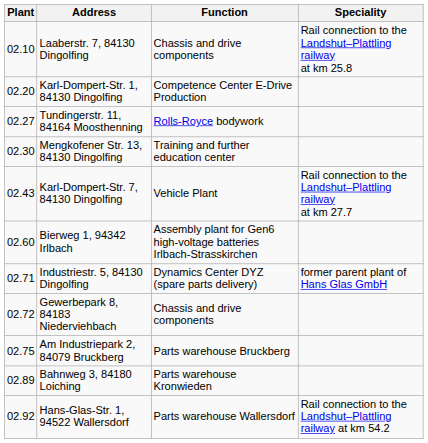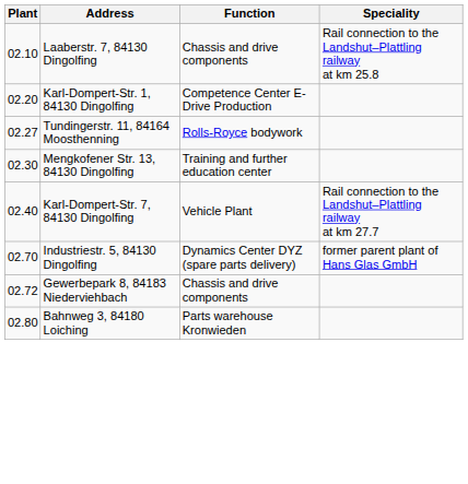Karl-Dompert-Str. 7, 84130 Dingolfing | Plant: 02.43 -> 02.40
- row: 02.60 | Bierweg 1, 94342 Irlbach | Assembly plant for Gen6 high-voltage batteries Irlbach-Strasskirchen
Industriestr. 5, 84130 Dingolfing | Plant: 02.71 -> 02.70
- row: 02.75 | Am Industriepark 2, 84079 Bruckberg | Parts warehouse Bruckberg
Bahnweg 3, 84180 Loiching | Plant: 02.89 -> 02.80
- row: 02.92 | Hans-Glas-Str. 1, 94522 Wallersdorf | Parts warehouse Wallersdorf | Rail connection to the Landshut–Plattling railway at km 54.2
